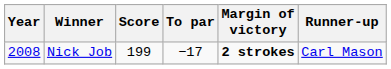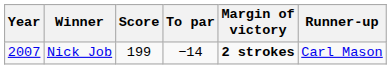Nick Job | Year: 2008 -> 2007
Nick Job | To par: −17 -> −14
